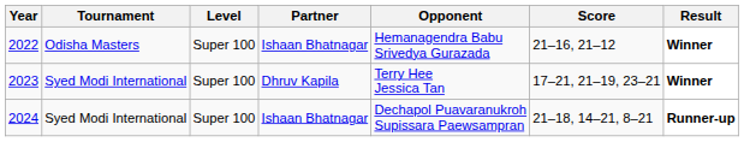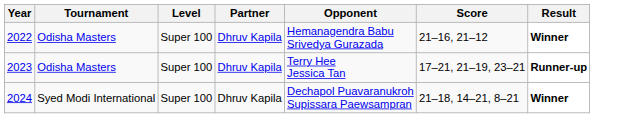2022 | Partner: Ishaan Bhatnagar -> Dhruv Kapila
2023 | Tournament: Syed Modi International -> Odisha Masters
2023 | Result: Winner -> Runner-up
2024 | Partner: Ishaan Bhatnagar -> Dhruv Kapila
2024 | Result: Runner-up -> Winner
